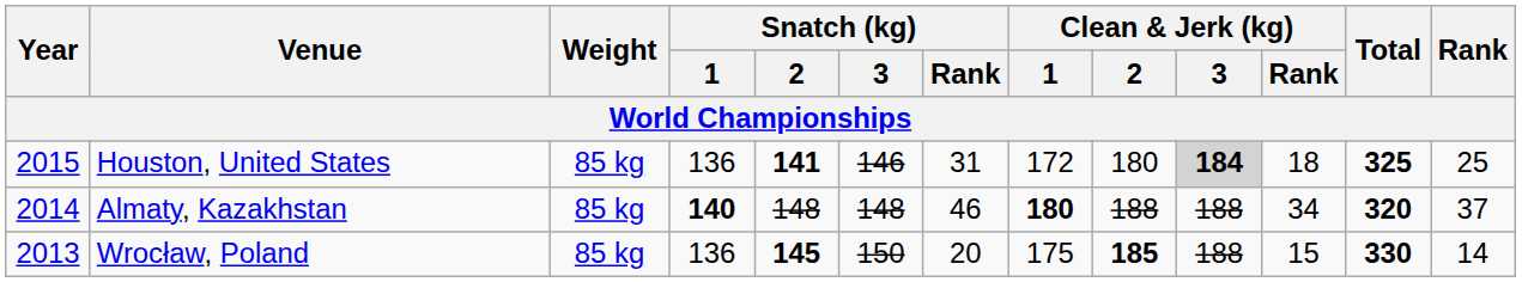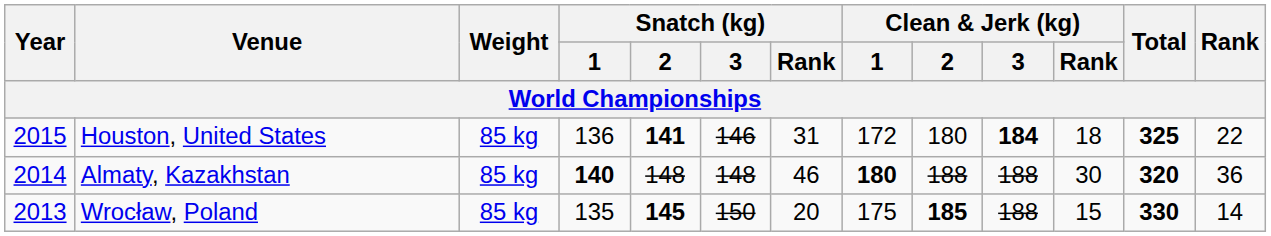Houston, United States | Clean & Jerk (kg) / 3: lightgrey background -> no background
Houston, United States | Rank: 25 -> 22
Almaty, Kazakhstan | Clean & Jerk (kg) / Rank: 34 -> 30
Almaty, Kazakhstan | Rank: 37 -> 36
Wrocław, Poland | Snatch (kg) / 1: 136 -> 135
